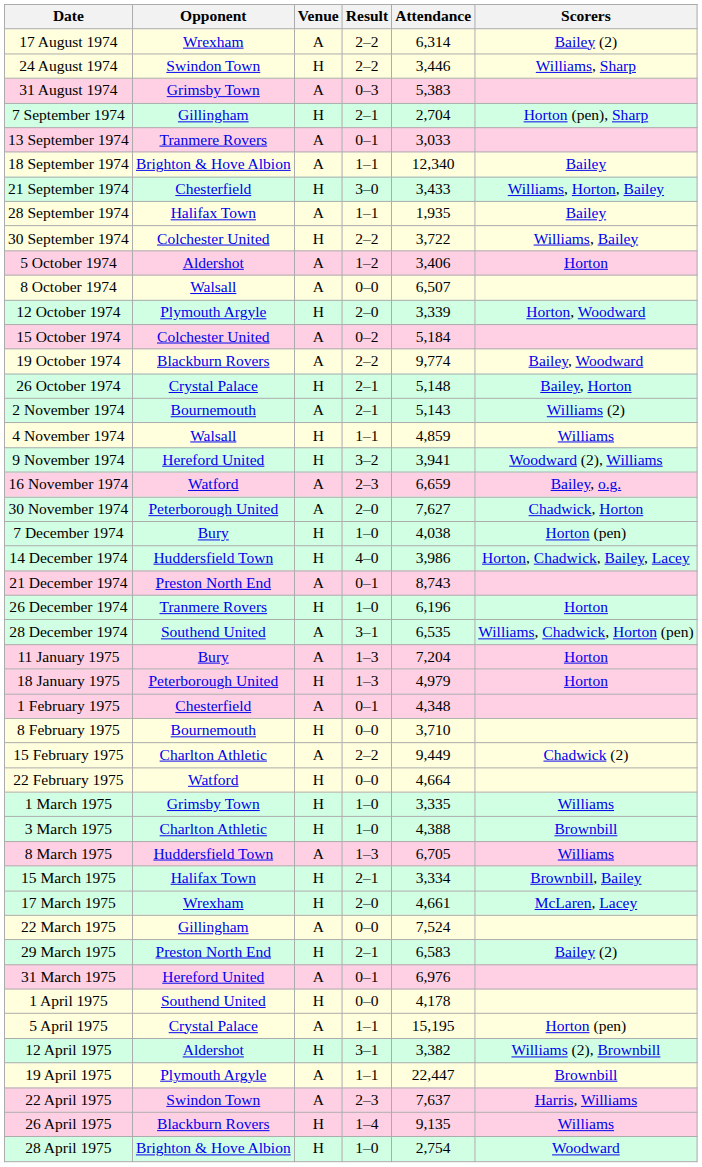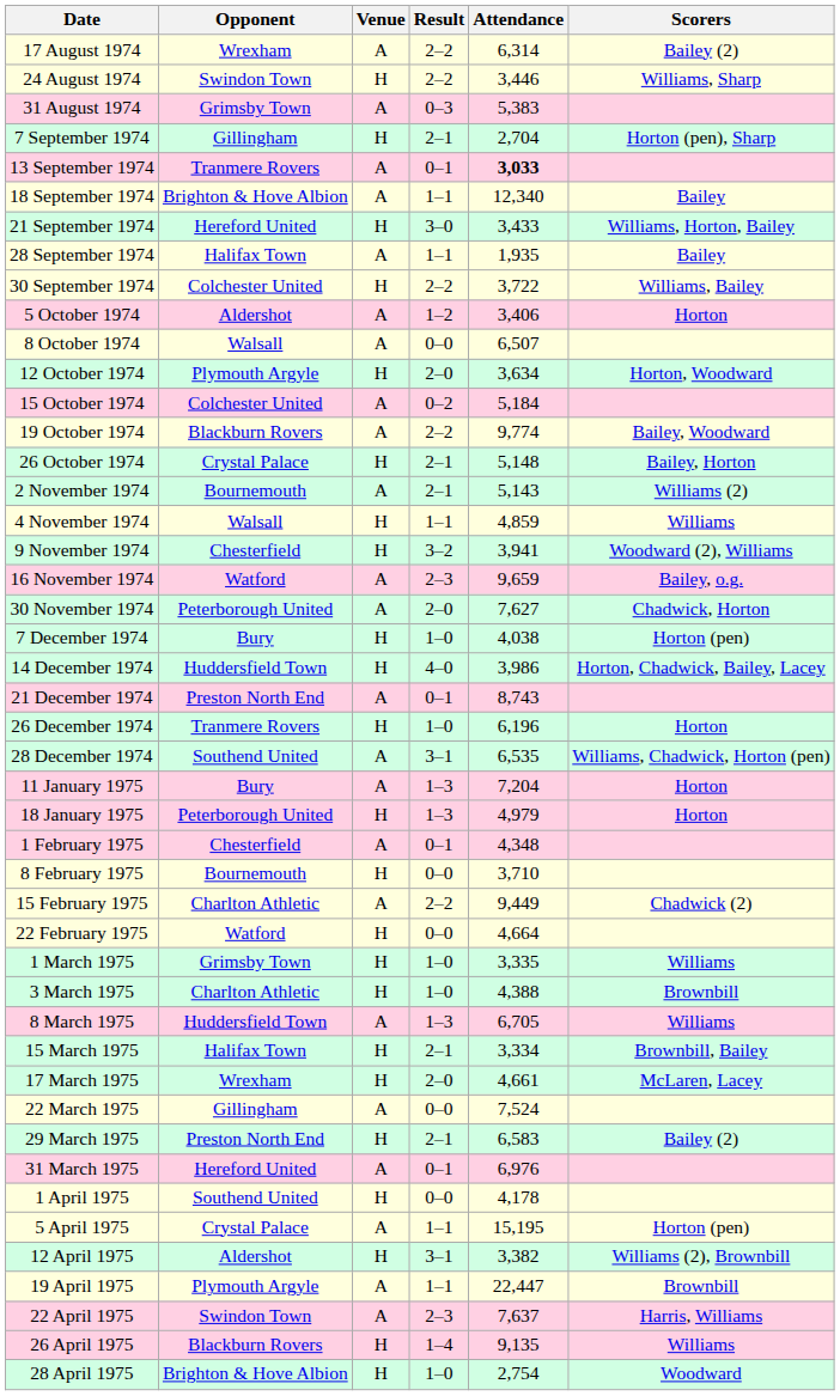13 September 1974 | Attendance: normal -> bold
21 September 1974 | Opponent: Chesterfield -> Hereford United
12 October 1974 | Attendance: 3,339 -> 3,634
9 November 1974 | Opponent: Hereford United -> Chesterfield
16 November 1974 | Attendance: 6,659 -> 9,659
